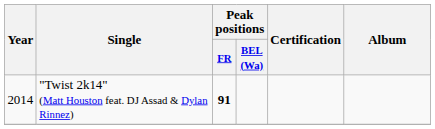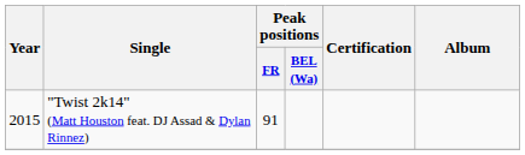"Twist 2k14" (Matt Houston feat. DJ Assad & Dylan Rinnez) | Year: 2014 -> 2015
"Twist 2k14" (Matt Houston feat. DJ Assad & Dylan Rinnez) | Peak positions / FR: bold -> normal
